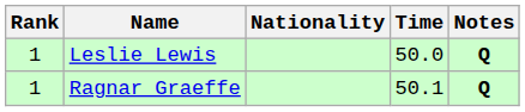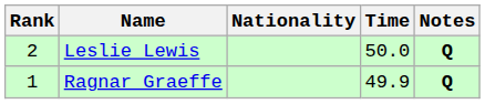Leslie Lewis | Rank: 1 -> 2
Ragnar Graeffe | Time: 50.1 -> 49.9
